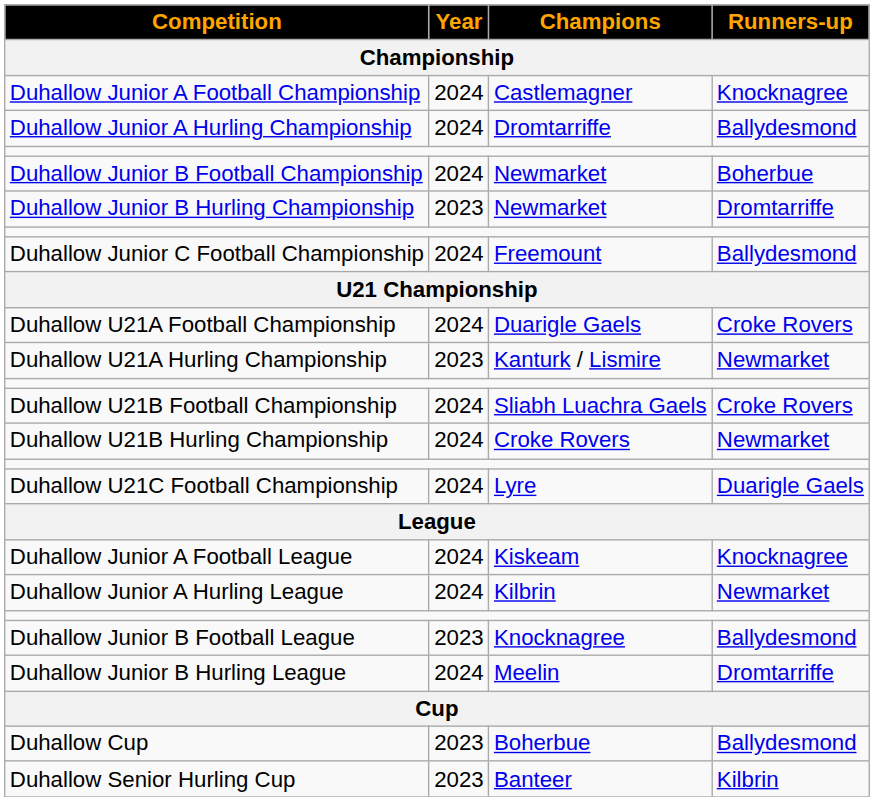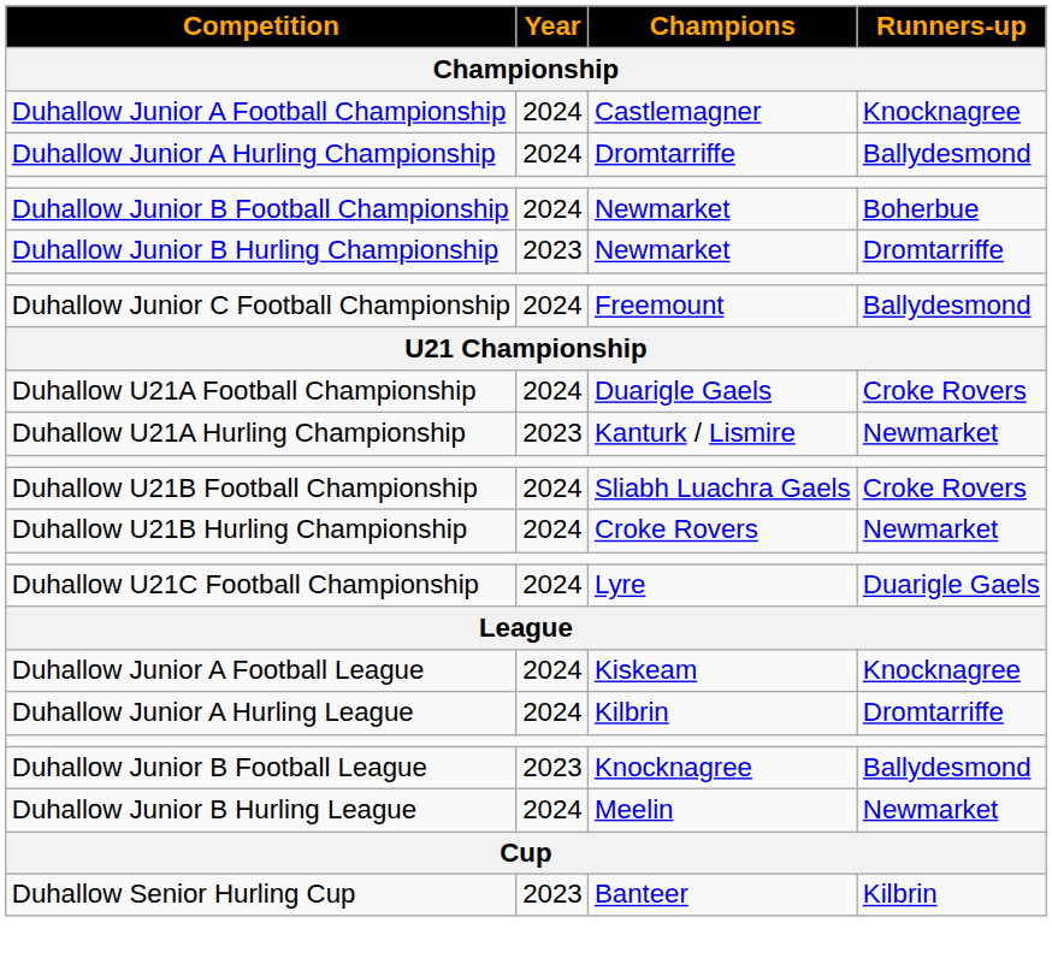Duhallow Junior A Hurling League | Runners-up: Newmarket -> Dromtarriffe
Duhallow Junior B Hurling League | Runners-up: Dromtarriffe -> Newmarket
- row: Duhallow Cup | 2023 | Boherbue | Ballydesmond
